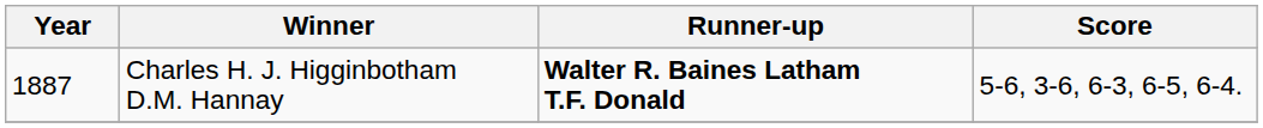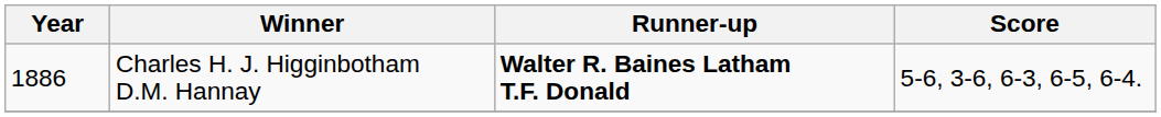Charles H. J. Higginbotham D.M. Hannay | Year: 1887 -> 1886
